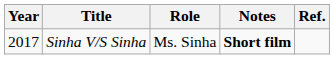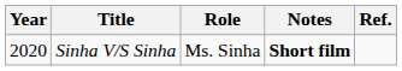Sinha V/S Sinha | Year: 2017 -> 2020
